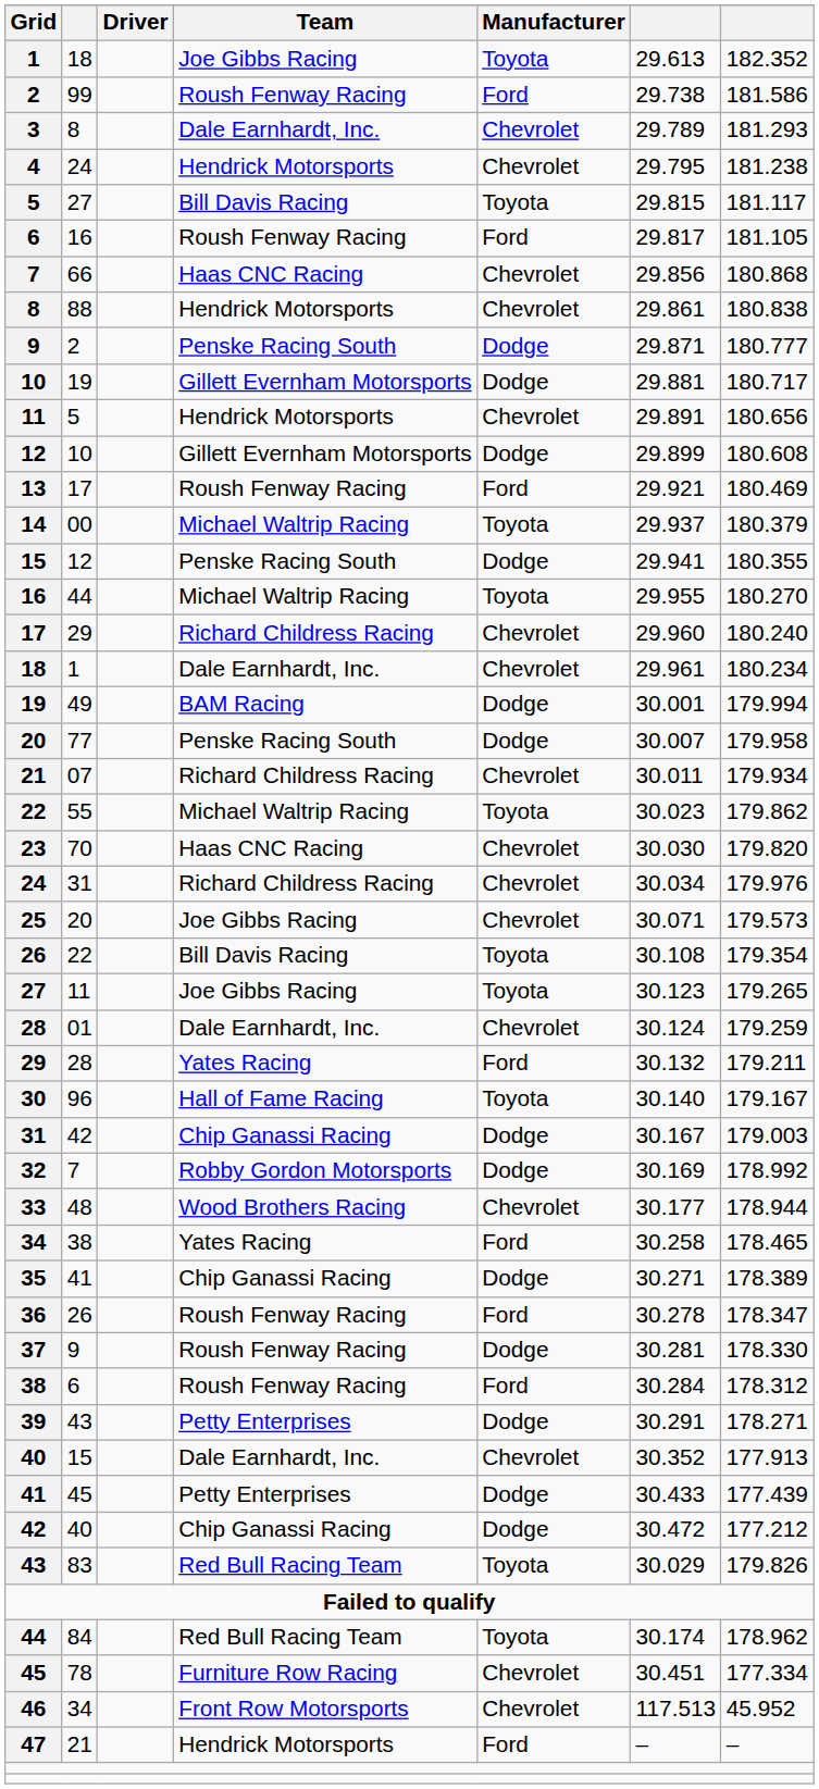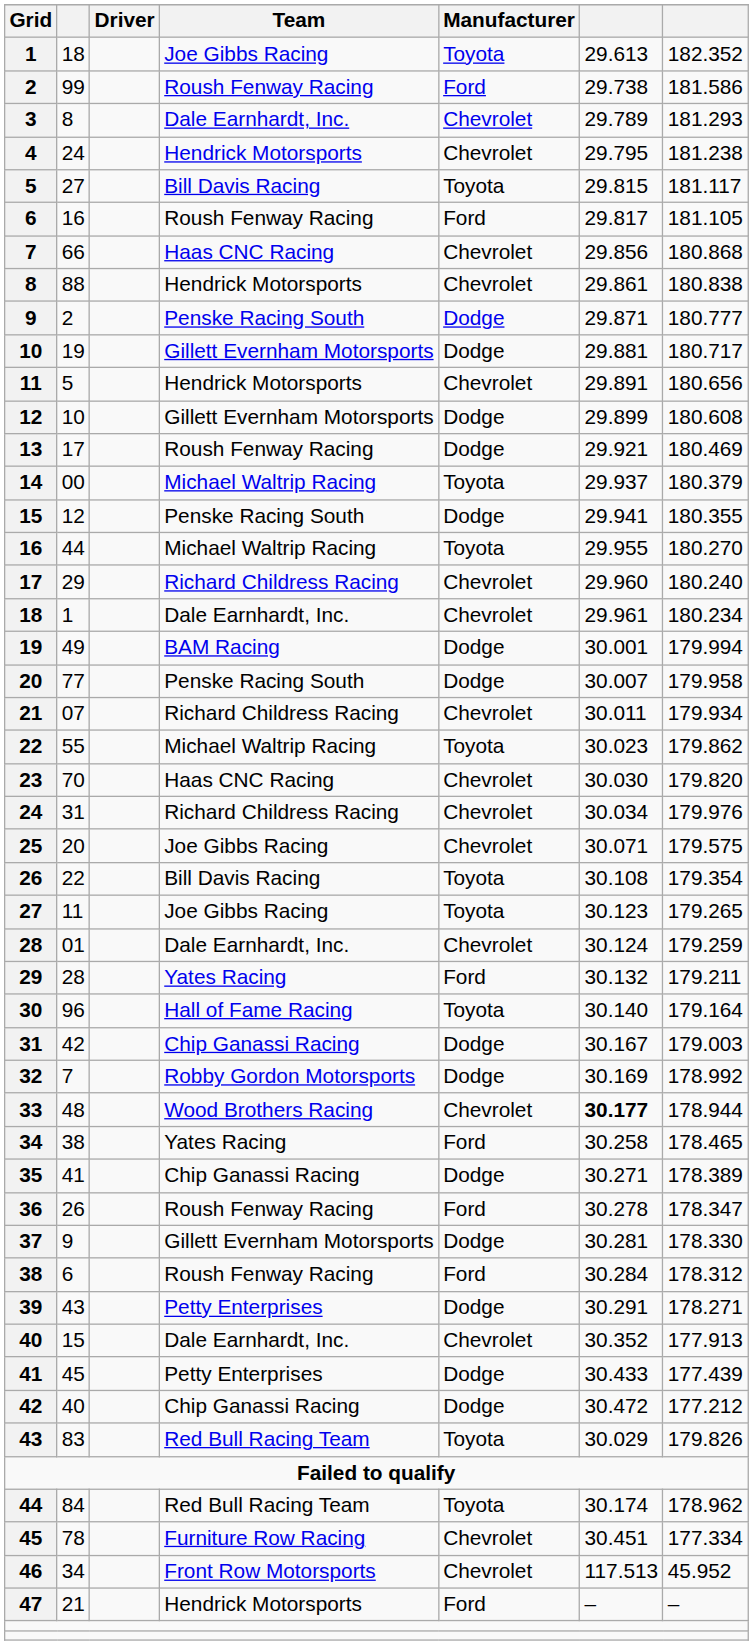13 | Manufacturer: Ford -> Dodge
25 | column 7: 179.573 -> 179.575
30 | column 7: 179.167 -> 179.164
33 | column 6: normal -> bold
37 | Team: Roush Fenway Racing -> Gillett Evernham Motorsports
